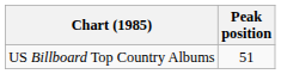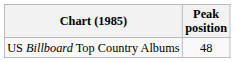US Billboard Top Country Albums | Peak position: 51 -> 48
